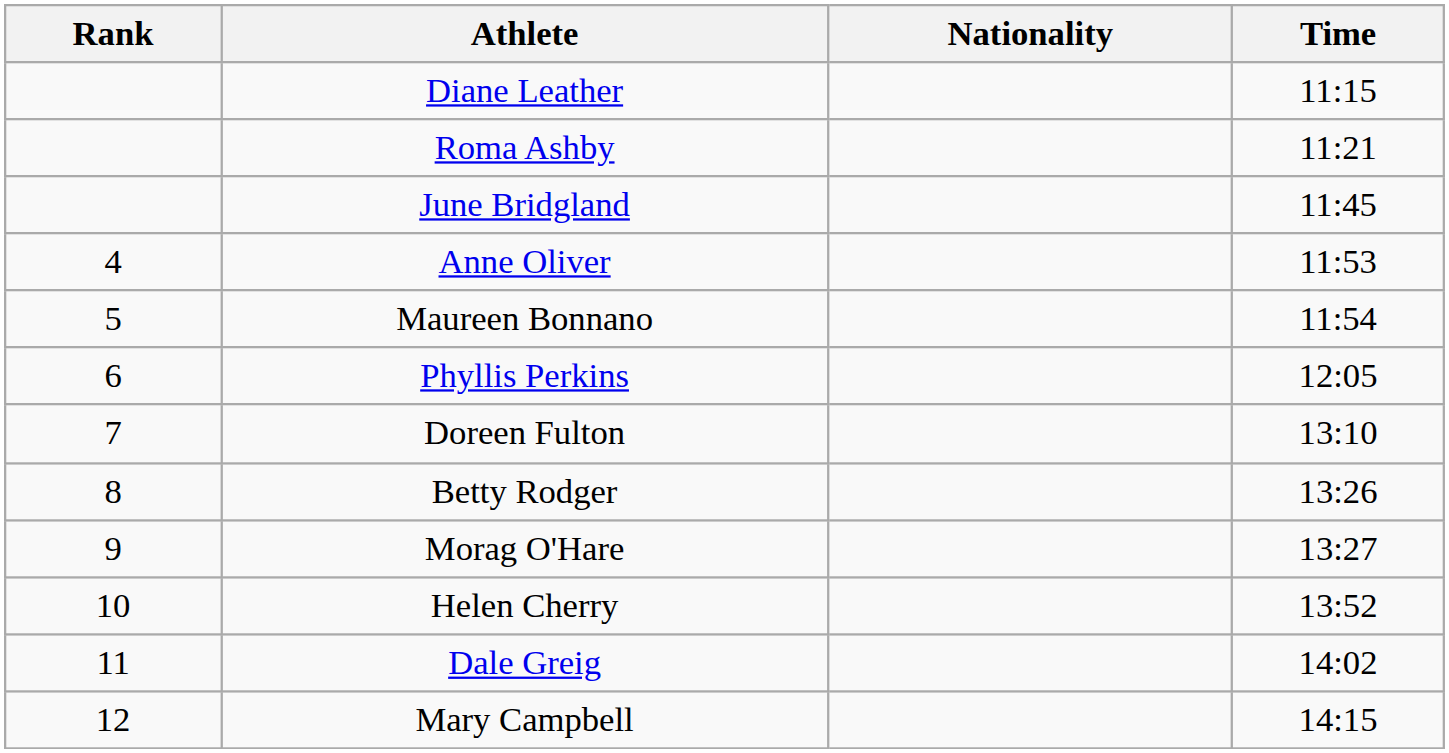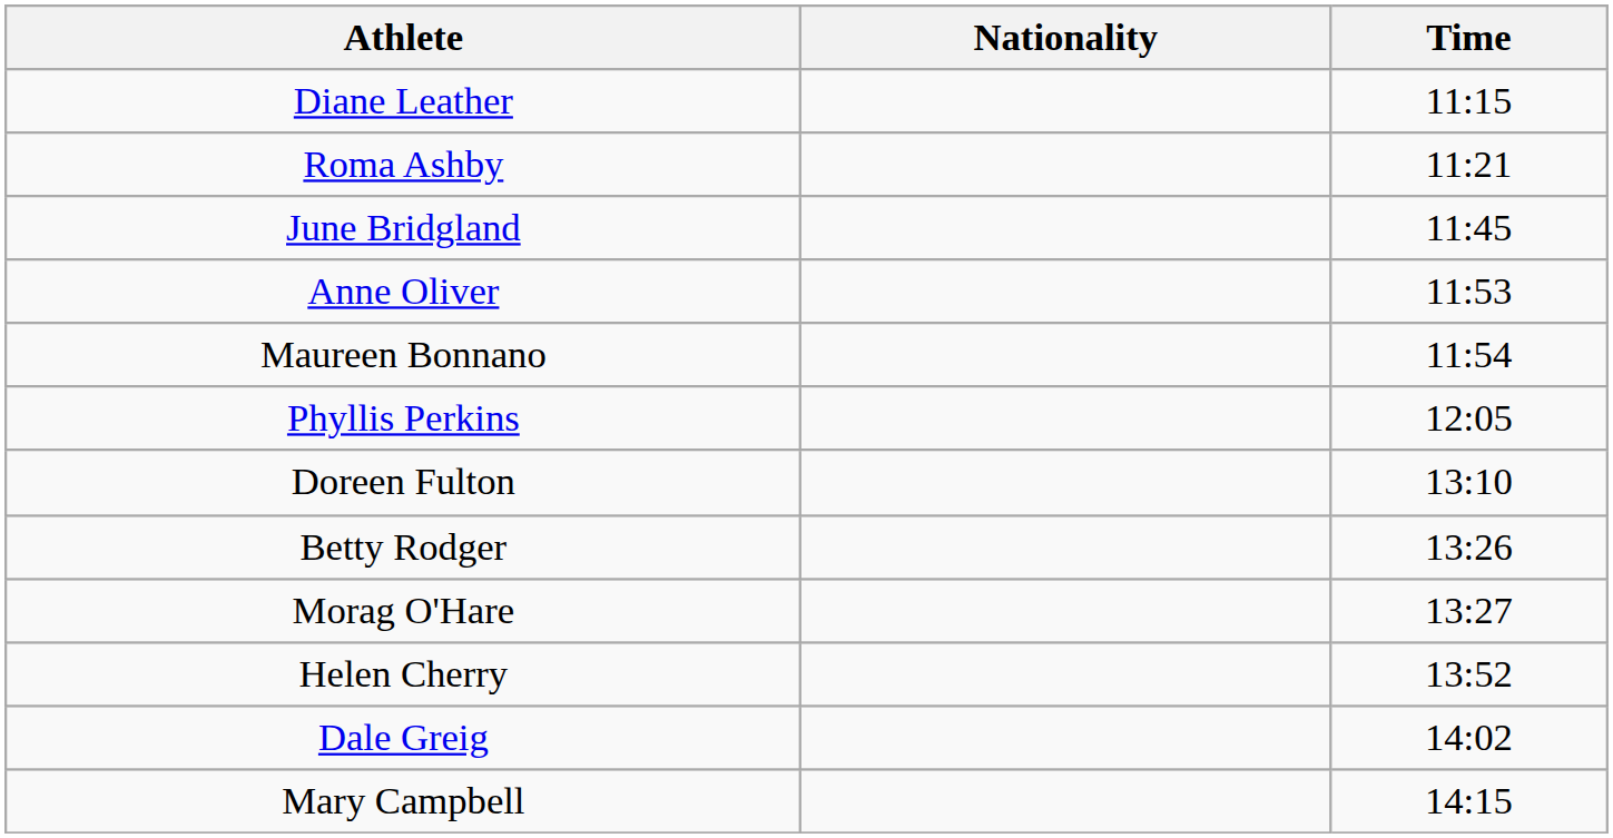- column: Rank | 4 | 5 | 6 | 7 | 8 | 9 | 10 | 11 | 12
